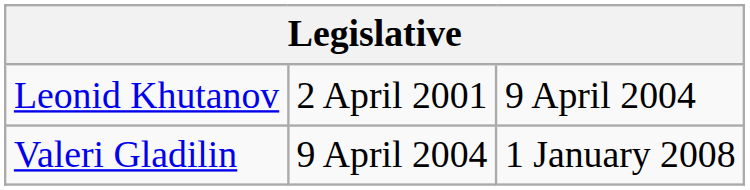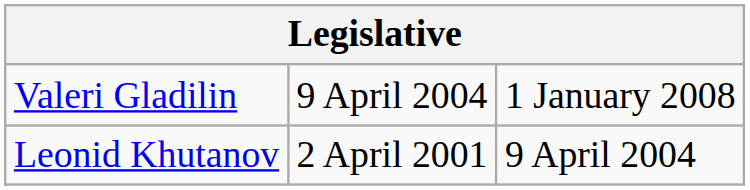rows swapped: Leonid Khutanov <-> Valeri Gladilin
